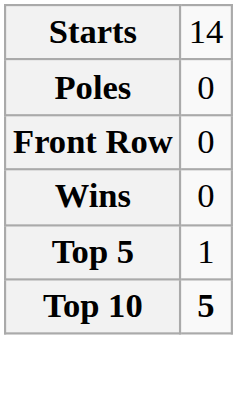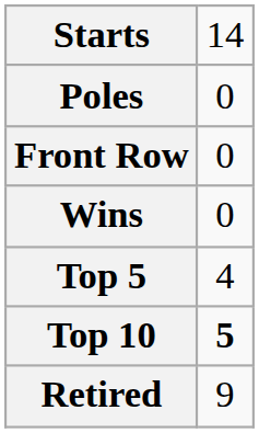Top 5 | column 2: 1 -> 4
+ row: Retired | 9
